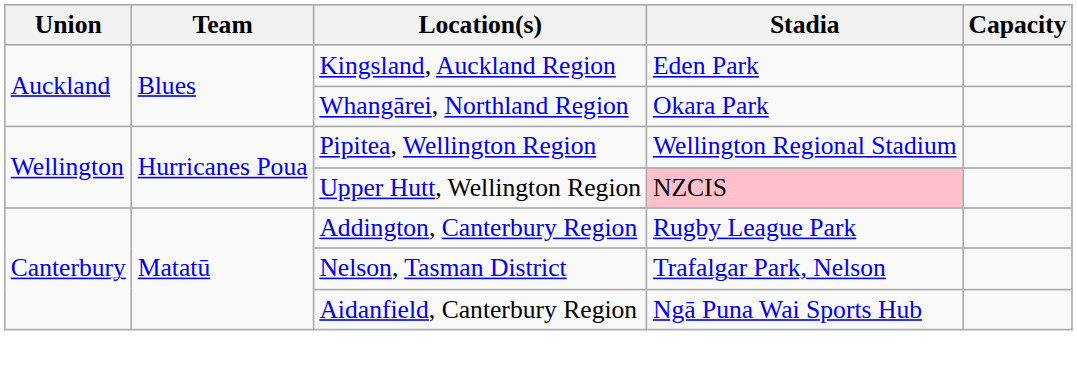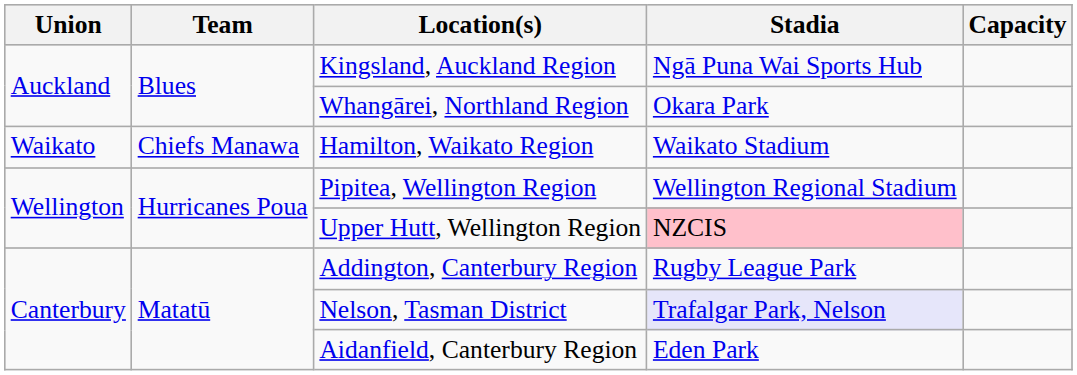Kingsland, Auckland Region | Stadia: Eden Park -> Ngā Puna Wai Sports Hub
+ row: Waikato | Chiefs Manawa | Hamilton, Waikato Region | Waikato Stadium
Nelson, Tasman District | Stadia: no background -> lavender background
Aidanfield, Canterbury Region | Stadia: Ngā Puna Wai Sports Hub -> Eden Park
